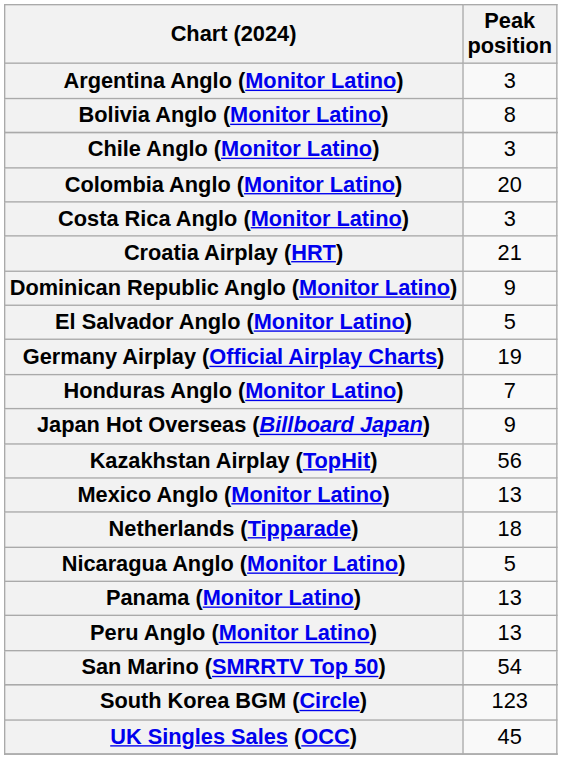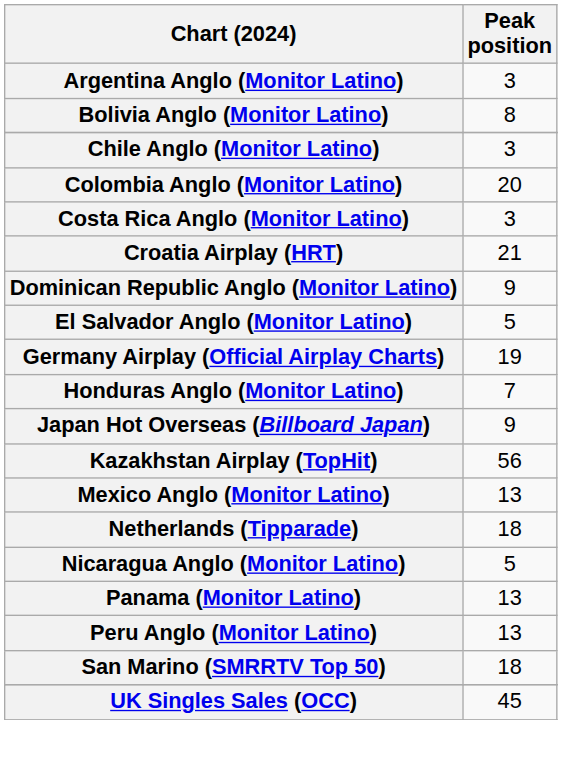San Marino (SMRRTV Top 50) | Peak position: 54 -> 18
- row: South Korea BGM (Circle) | 123
